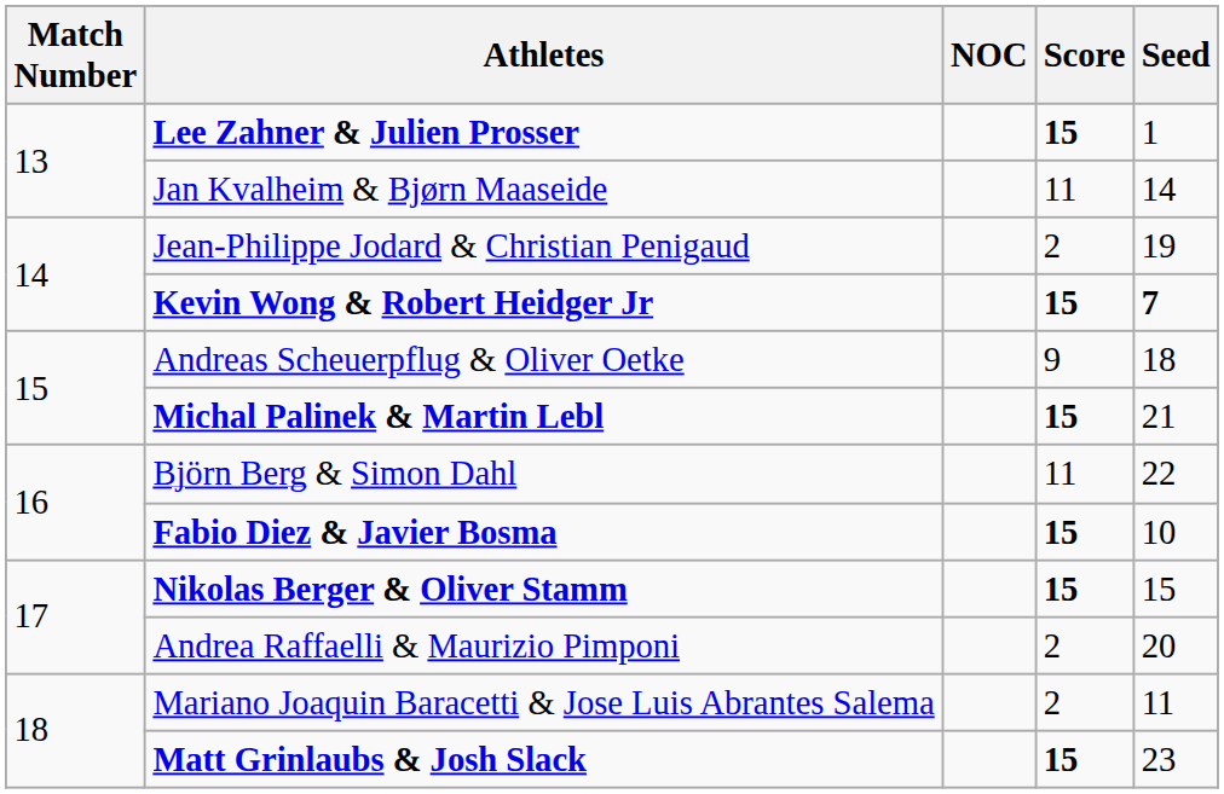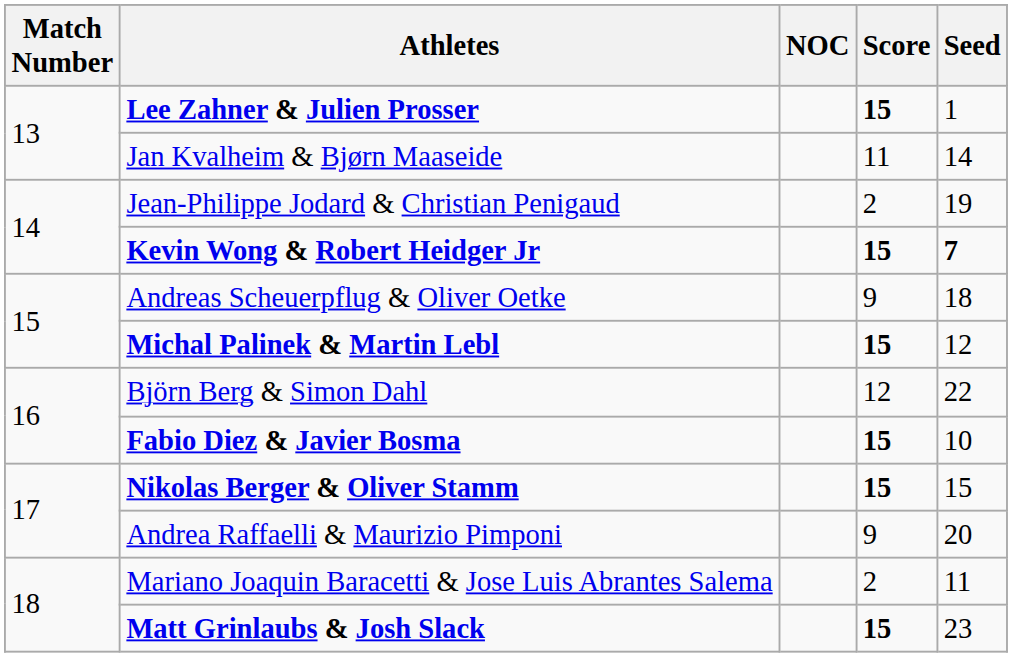Michal Palinek & Martin Lebl | Seed: 21 -> 12
Björn Berg & Simon Dahl | Score: 11 -> 12
Andrea Raffaelli & Maurizio Pimponi | Score: 2 -> 9
